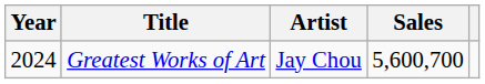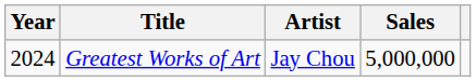Greatest Works of Art | Sales: 5,600,700 -> 5,000,000
